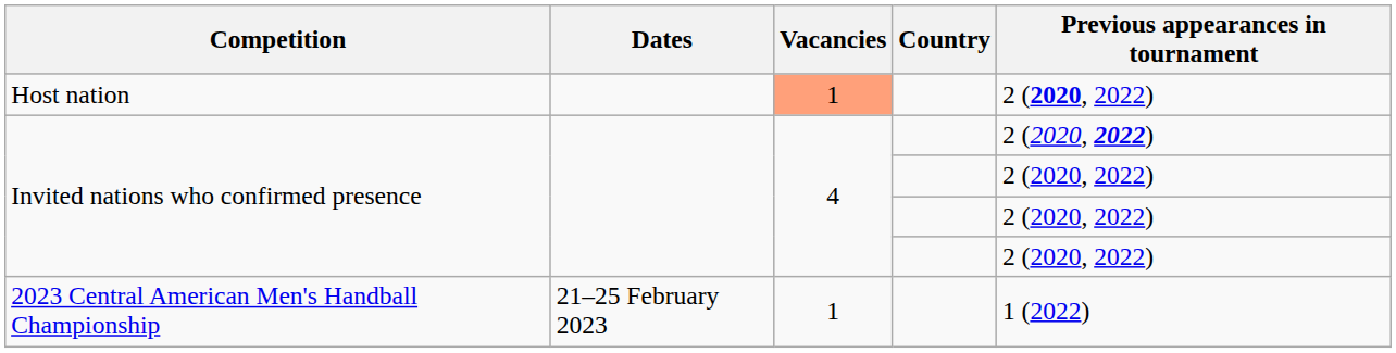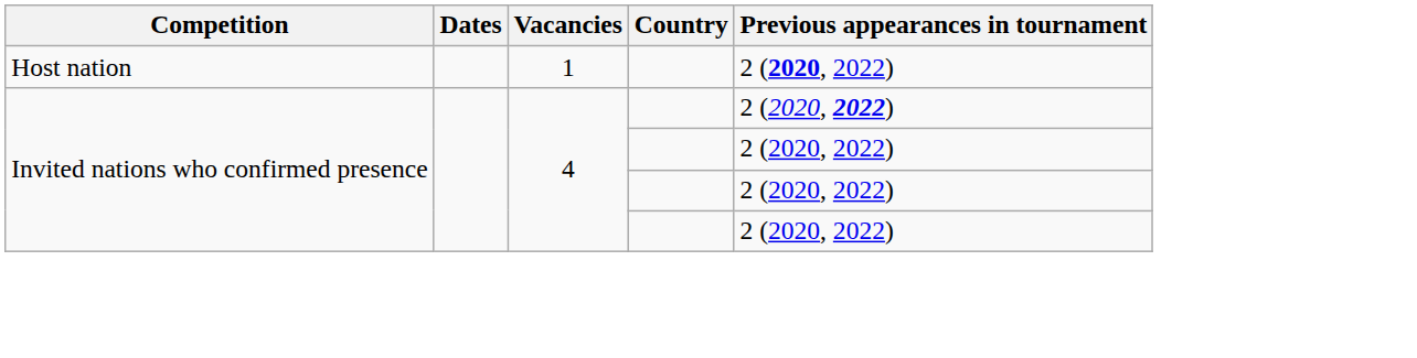Host nation | Vacancies: lightsalmon background -> no background
- row: 2023 Central American Men's Handball Championship | 21–25 February 2023 | 1 | 1 (2022)
